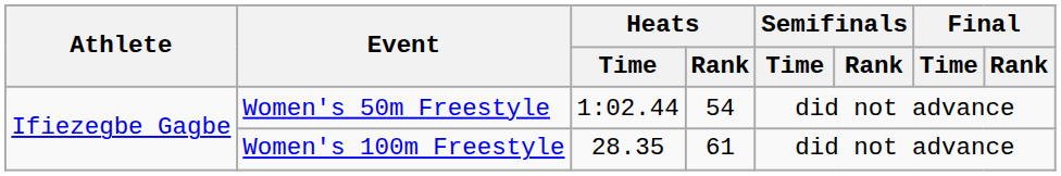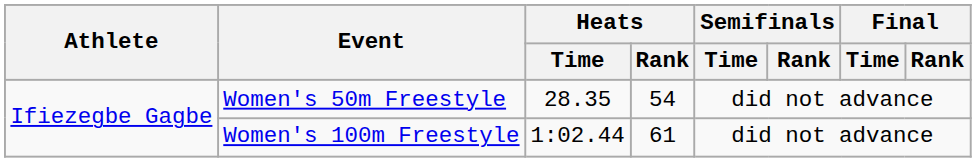Women's 50m Freestyle | Heats / Time: 1:02.44 -> 28.35
Women's 100m Freestyle | Heats / Time: 28.35 -> 1:02.44
